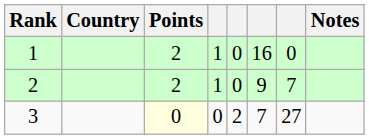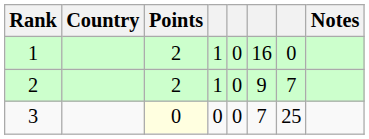3 | column 5: 2 -> 0
3 | column 7: 27 -> 25
